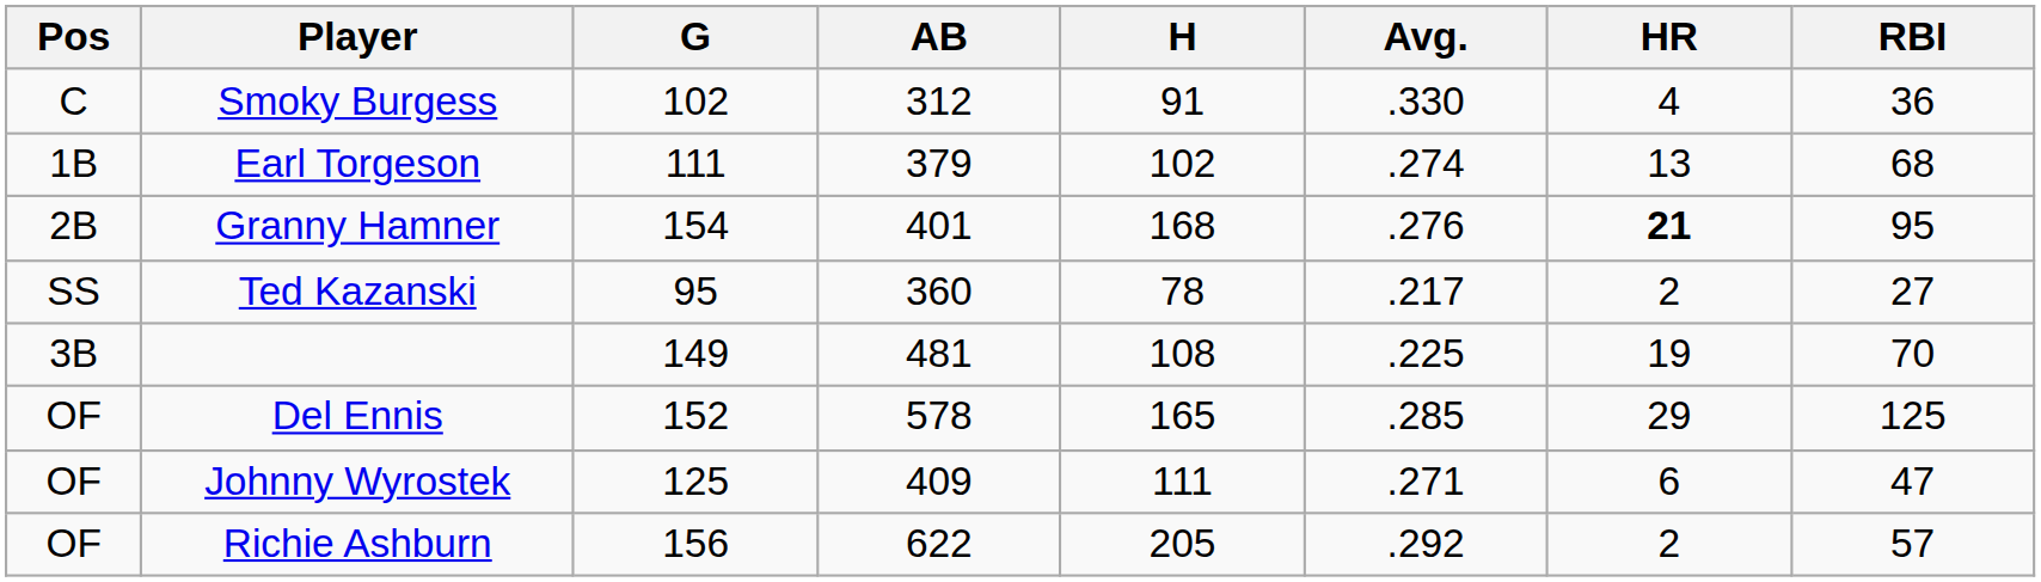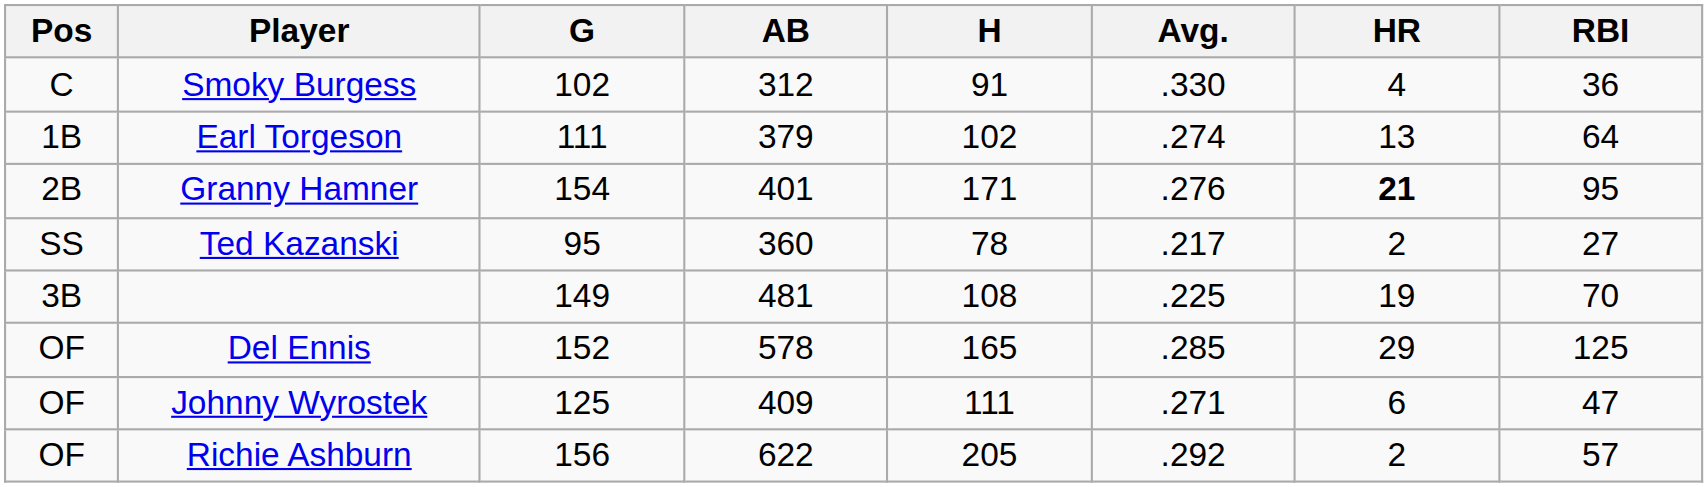Earl Torgeson | RBI: 68 -> 64
Granny Hamner | H: 168 -> 171
